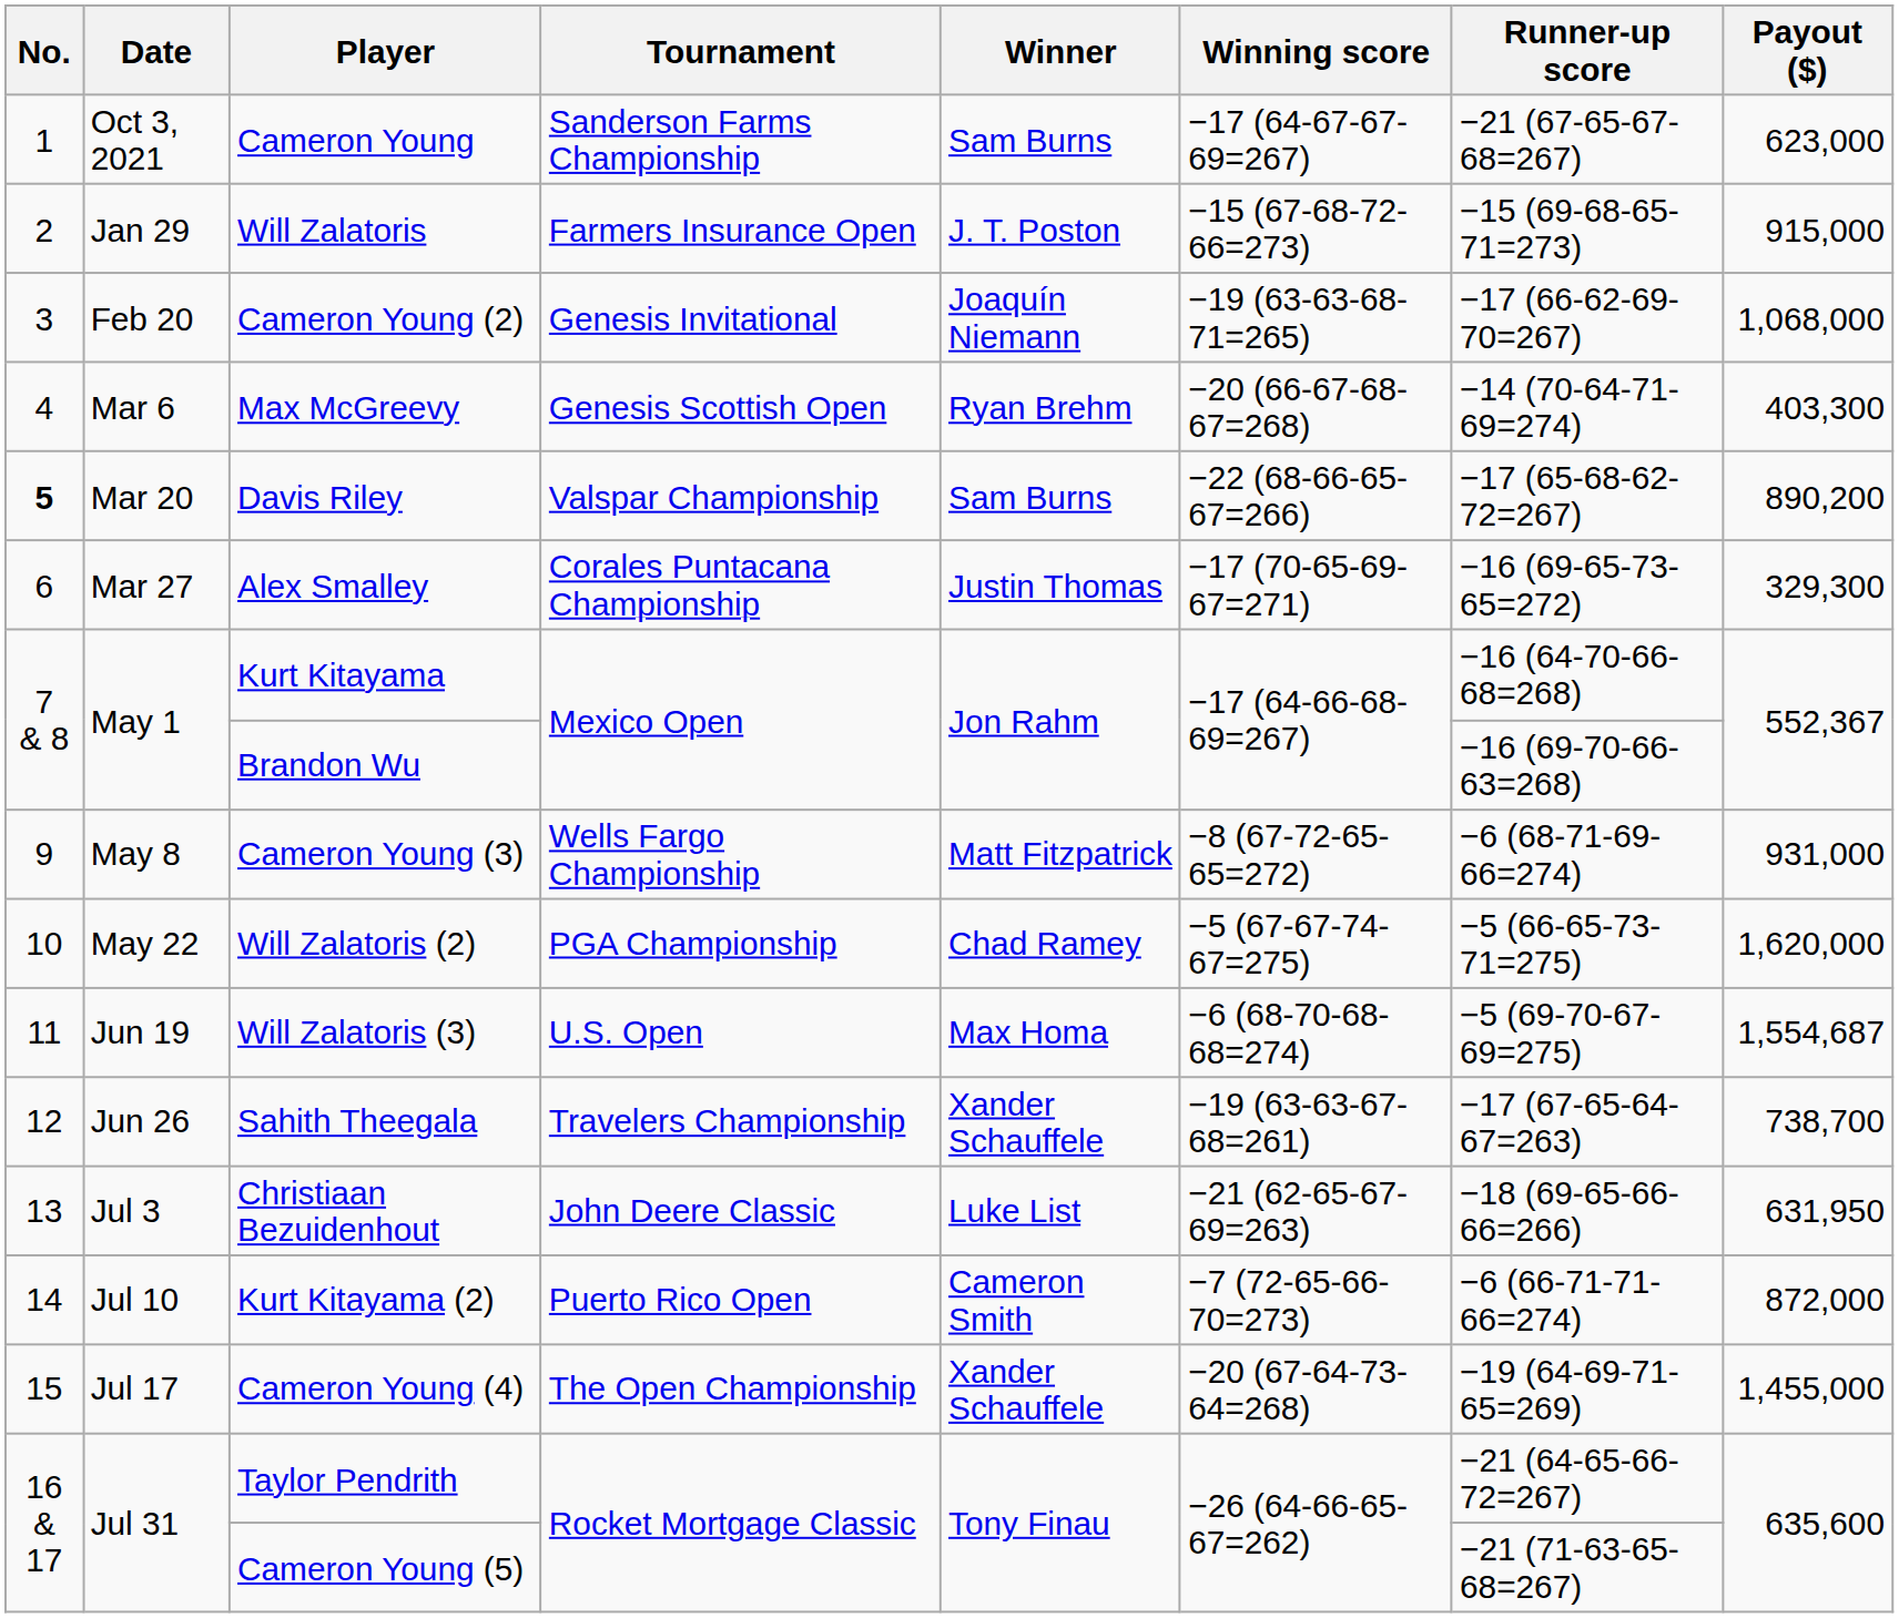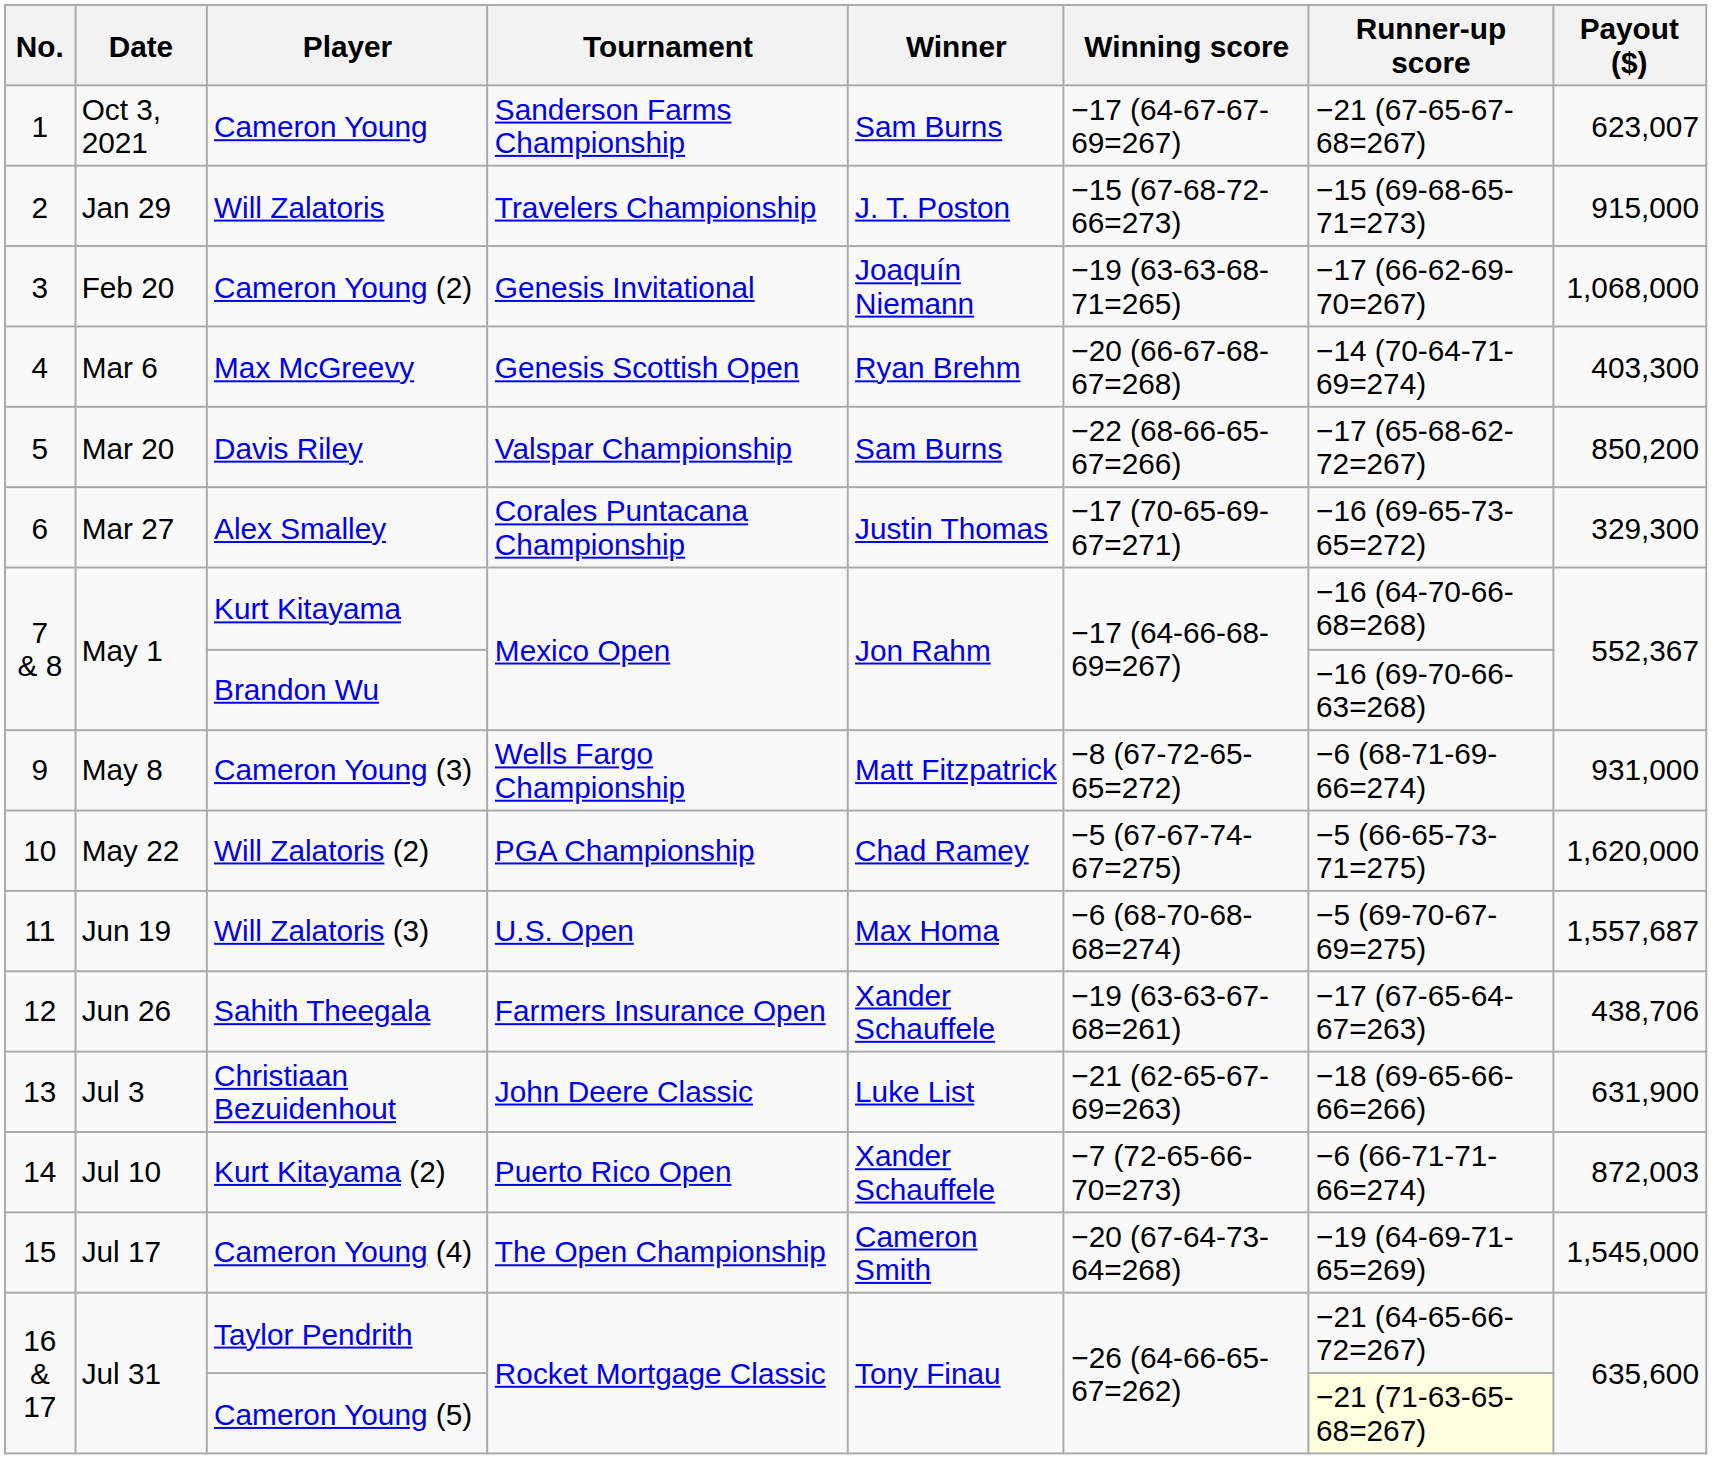Cameron Young | Payout ($): 623,000 -> 623,007
Will Zalatoris | Tournament: Farmers Insurance Open -> Travelers Championship
Davis Riley | No.: bold -> normal
Davis Riley | Payout ($): 890,200 -> 850,200
Will Zalatoris (3) | Payout ($): 1,554,687 -> 1,557,687
Sahith Theegala | Tournament: Travelers Championship -> Farmers Insurance Open
Sahith Theegala | Payout ($): 738,700 -> 438,706
Christiaan Bezuidenhout | Payout ($): 631,950 -> 631,900
Kurt Kitayama (2) | Winner: Cameron Smith -> Xander Schauffele
Kurt Kitayama (2) | Payout ($): 872,000 -> 872,003
Cameron Young (4) | Winner: Xander Schauffele -> Cameron Smith
Cameron Young (4) | Payout ($): 1,455,000 -> 1,545,000
Cameron Young (5) | Runner-up score: no background -> lightyellow background
